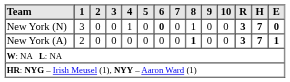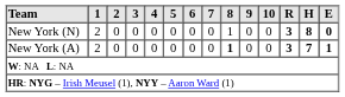New York (N) | 1: 3 -> 2
New York (N) | 4: 1 -> 0
New York (N) | 6: bold -> normal
New York (N) | H: 7 -> 8
